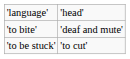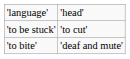rows swapped: 'to be stuck' <-> 'to bite'
